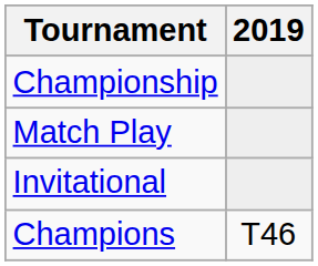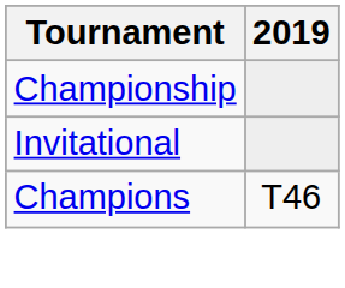- row: Match Play
